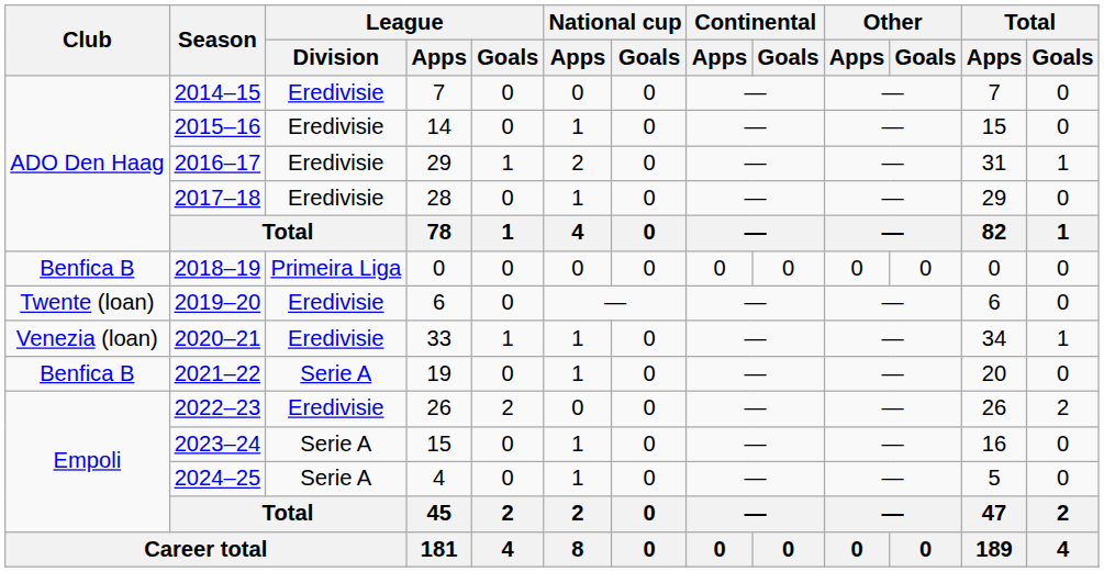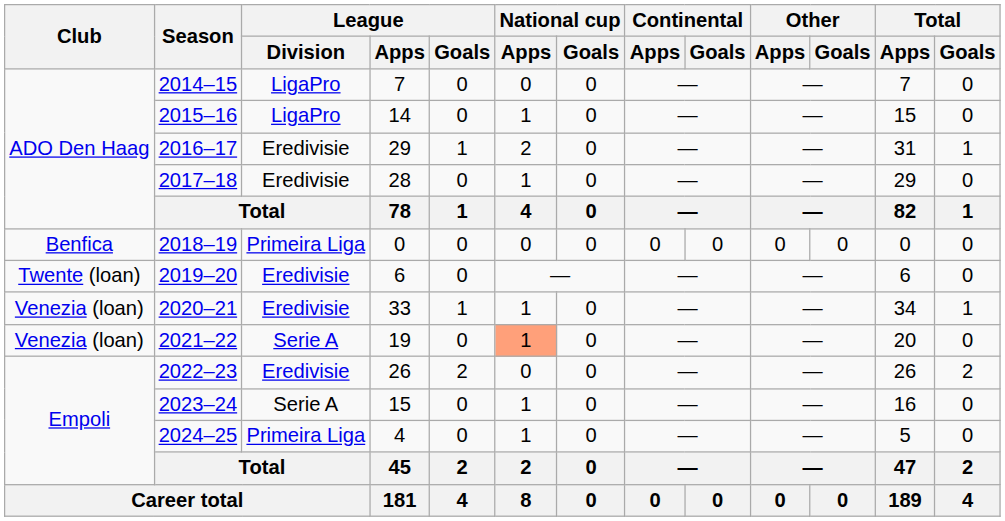2014–15 | League / Division: Eredivisie -> LigaPro
2015–16 | League / Division: Eredivisie -> LigaPro
2018–19 | Club: Benfica B -> Benfica
2021–22 | Club: Benfica B -> Venezia (loan)
2021–22 | National cup / Apps: no background -> lightsalmon background
2024–25 | League / Division: Serie A -> Primeira Liga
